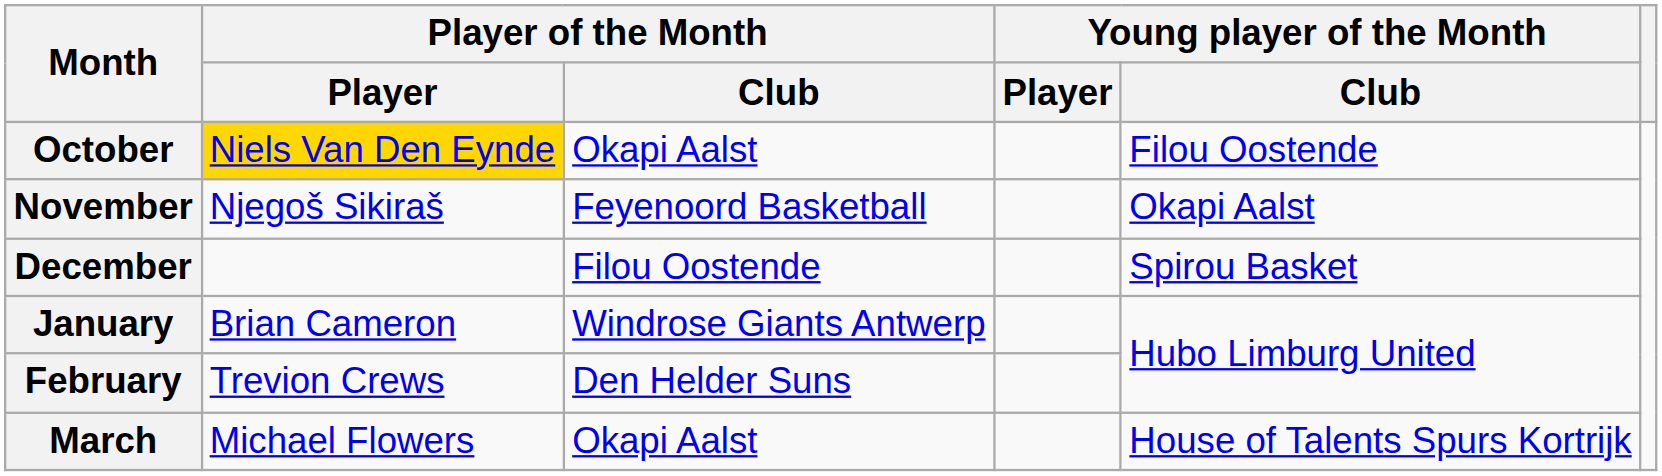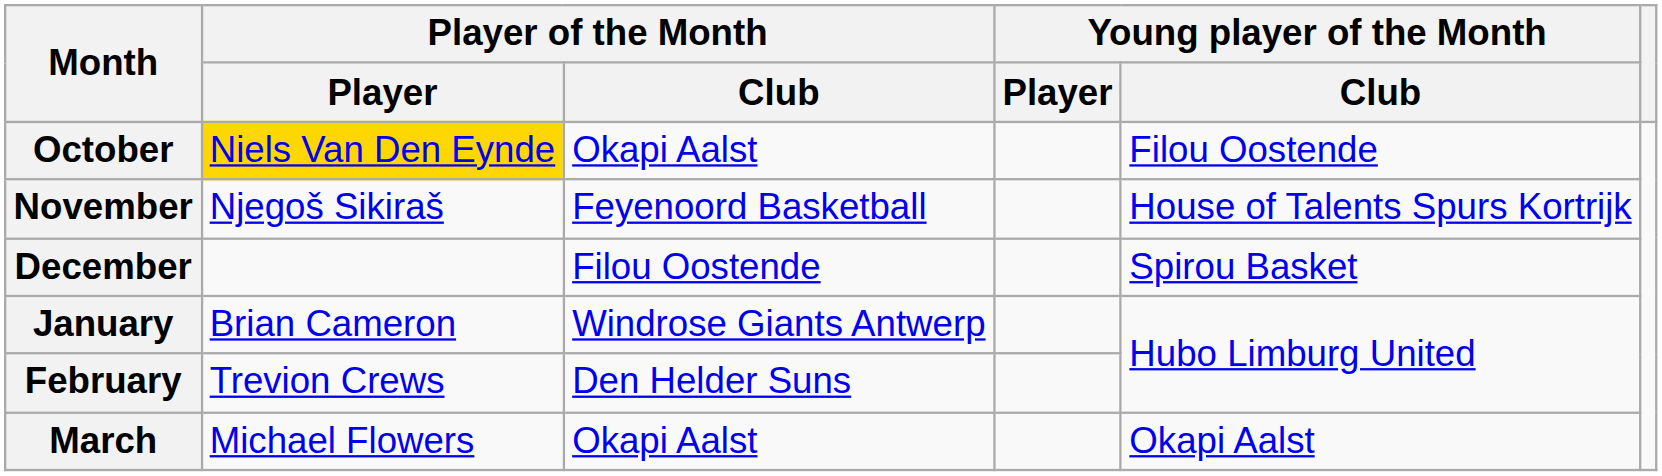November | Young player of the Month / Club: Okapi Aalst -> House of Talents Spurs Kortrijk
March | Young player of the Month / Club: House of Talents Spurs Kortrijk -> Okapi Aalst
